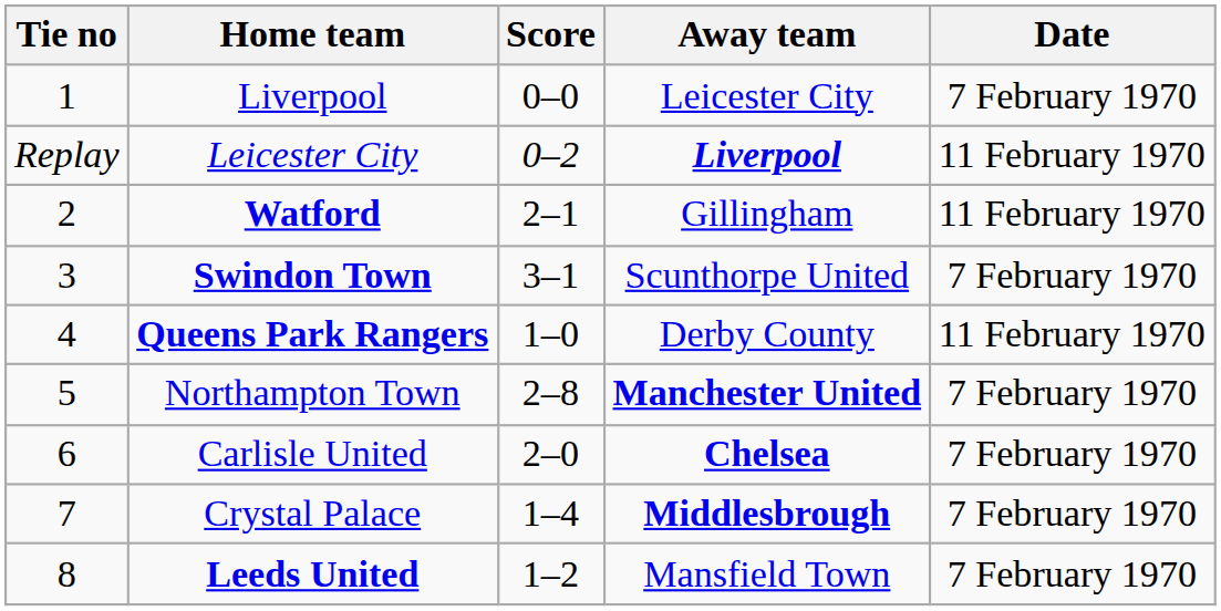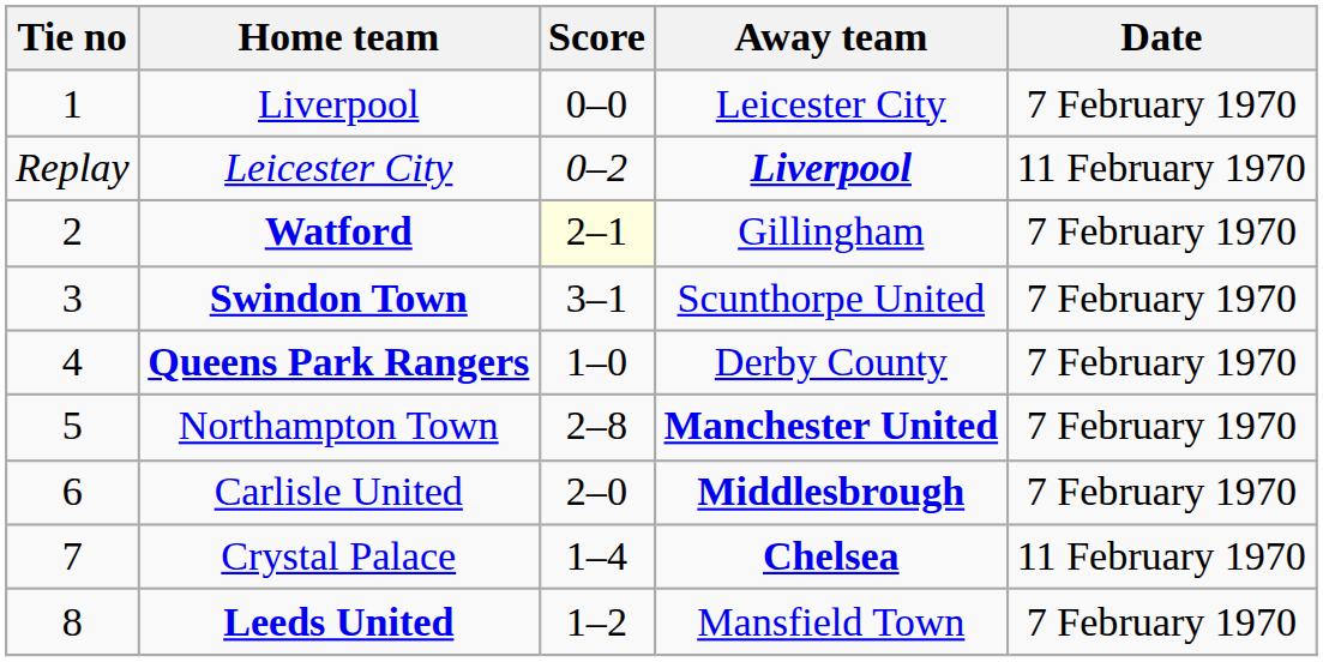Watford | Score: no background -> lightyellow background
Watford | Date: 11 February 1970 -> 7 February 1970
Queens Park Rangers | Date: 11 February 1970 -> 7 February 1970
Carlisle United | Away team: Chelsea -> Middlesbrough
Crystal Palace | Away team: Middlesbrough -> Chelsea
Crystal Palace | Date: 7 February 1970 -> 11 February 1970
